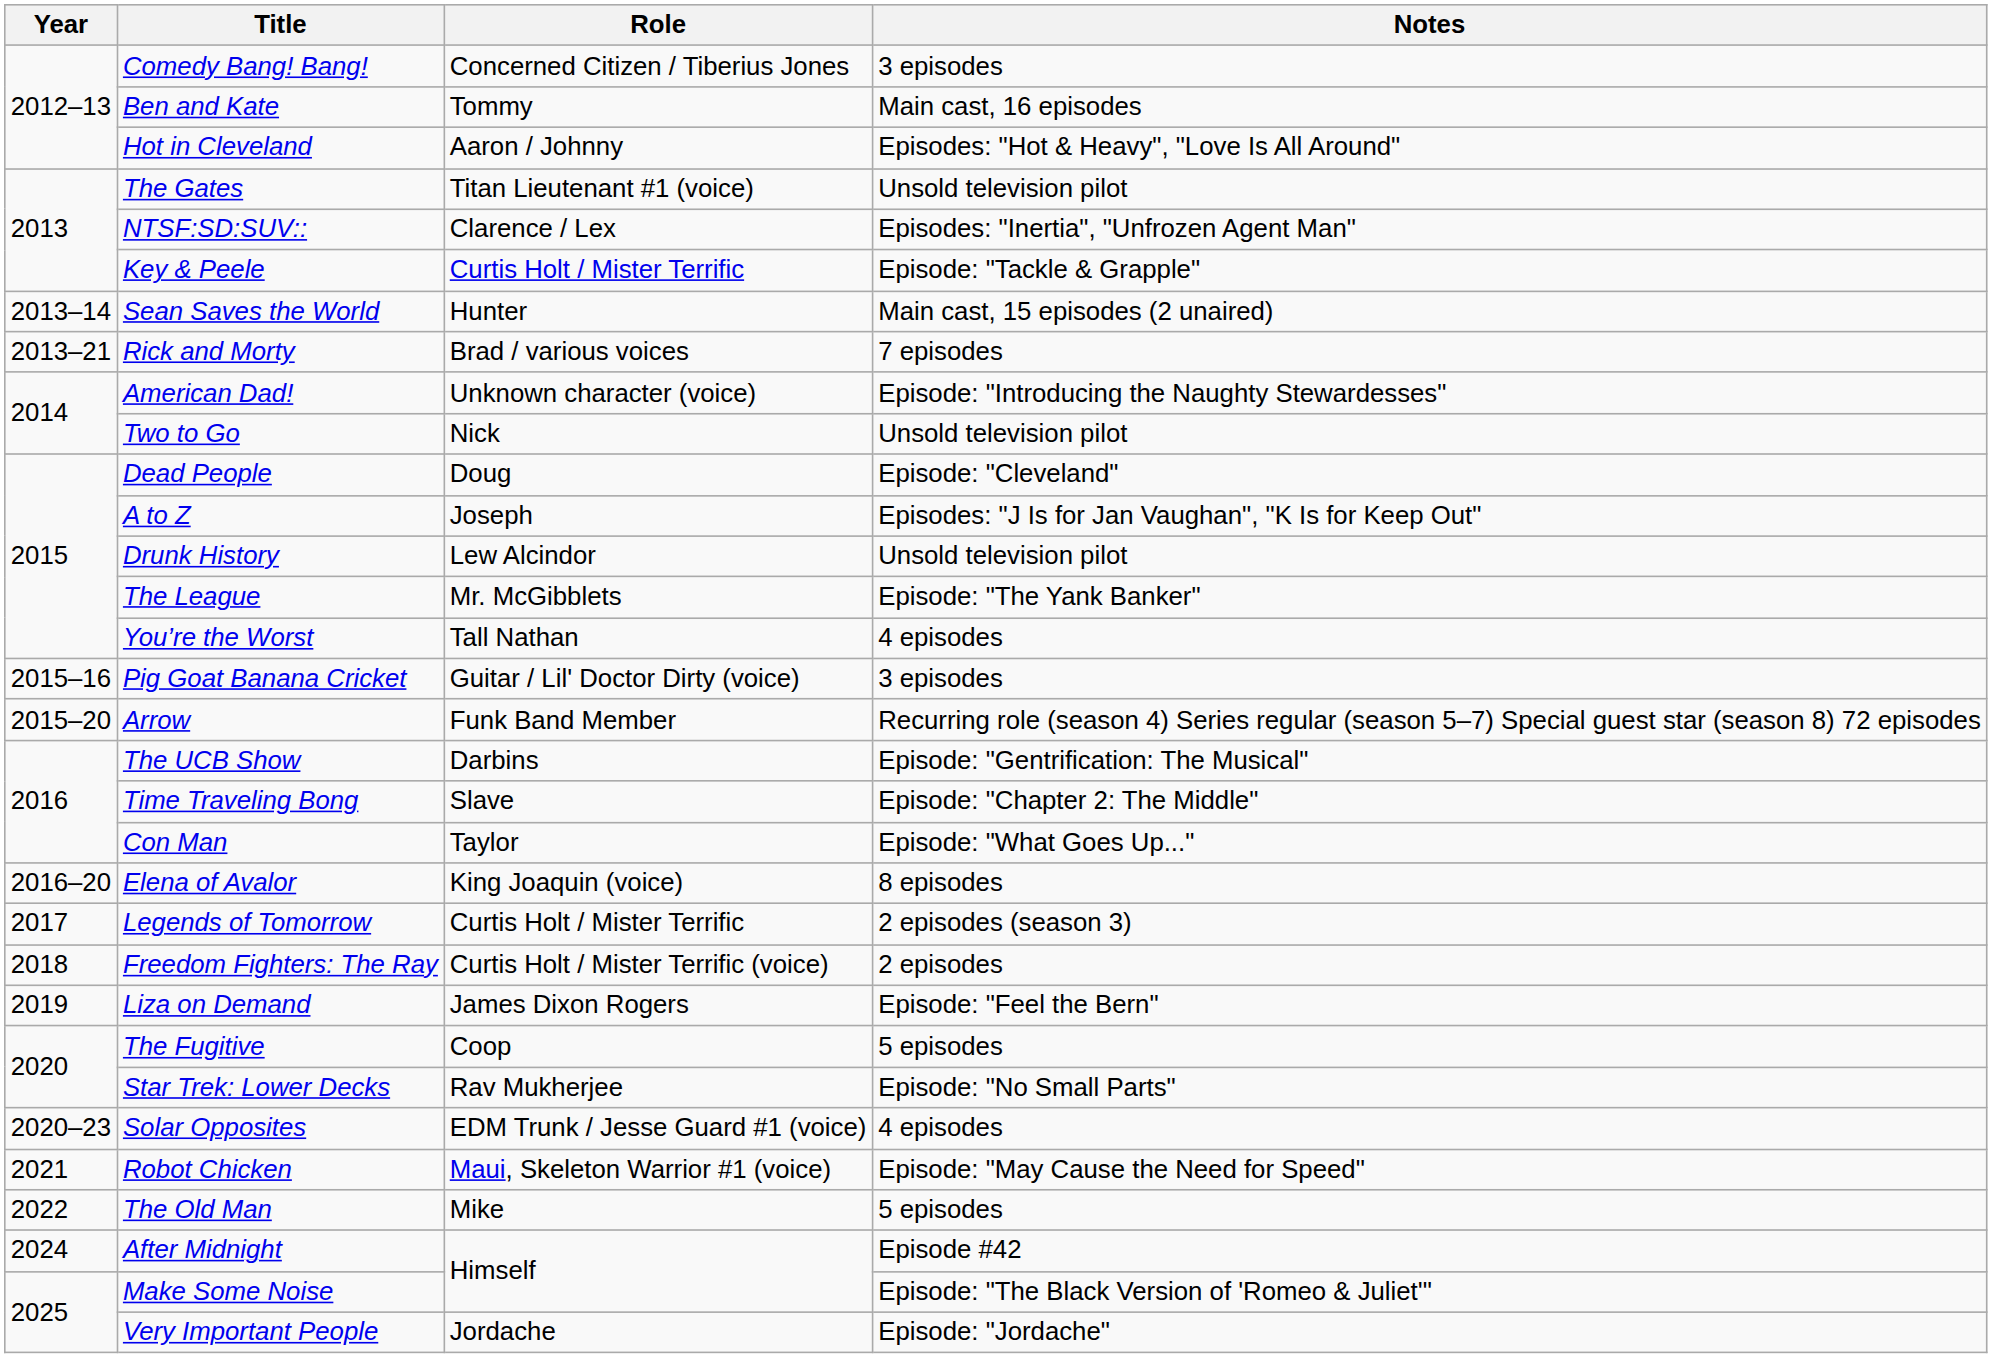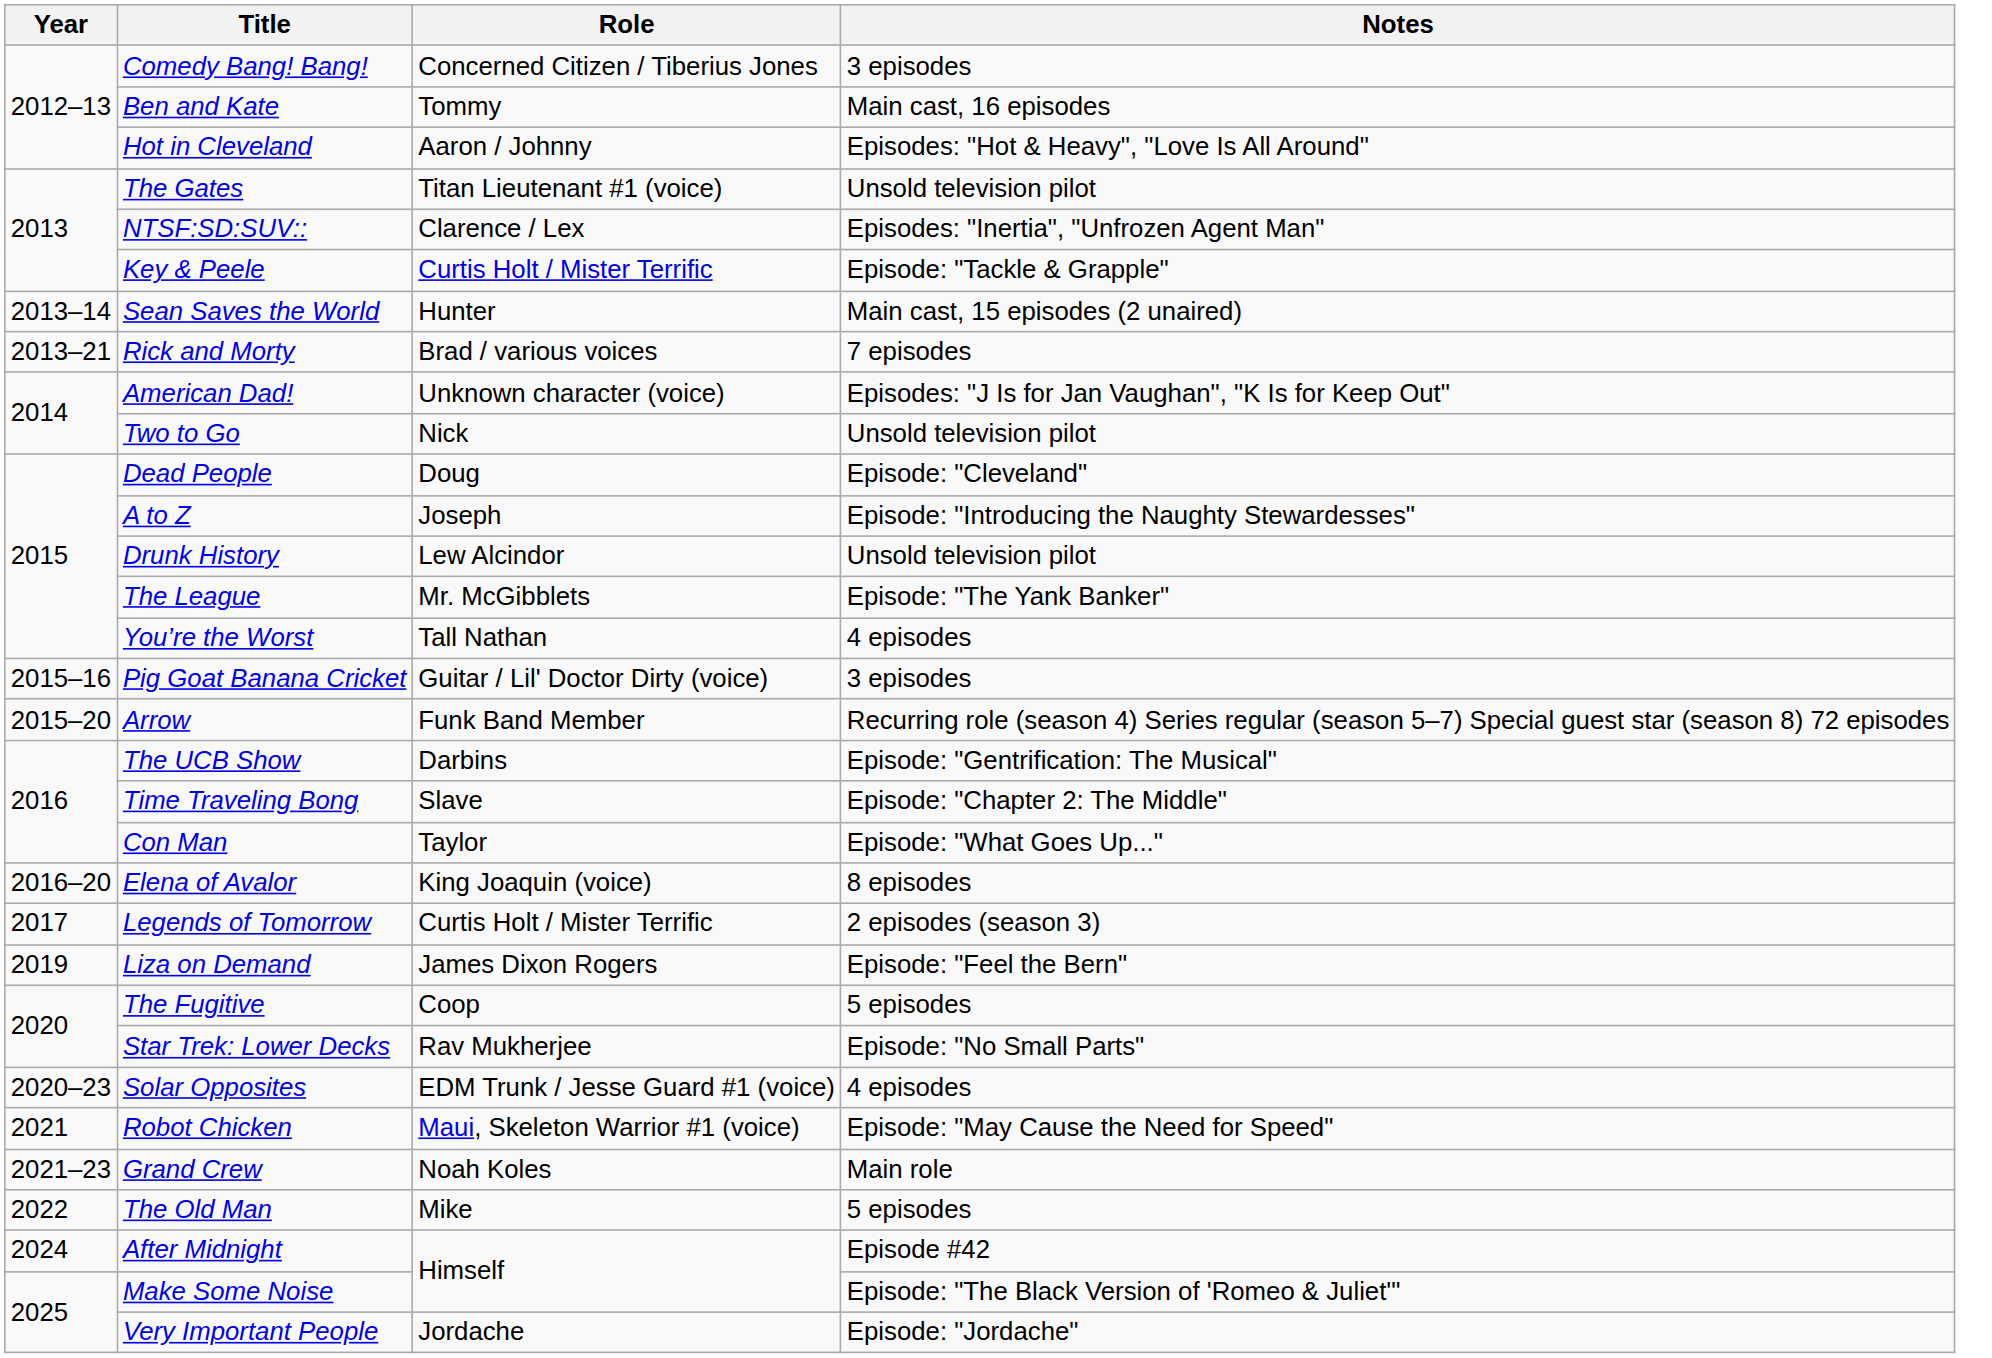American Dad! | Notes: Episode: "Introducing the Naughty Stewardesses" -> Episodes: "J Is for Jan Vaughan", "K Is for Keep Out"
A to Z | Notes: Episodes: "J Is for Jan Vaughan", "K Is for Keep Out" -> Episode: "Introducing the Naughty Stewardesses"
- row: 2018 | Freedom Fighters: The Ray | Curtis Holt / Mister Terrific (voice) | 2 episodes
+ row: 2021–23 | Grand Crew | Noah Koles | Main role
